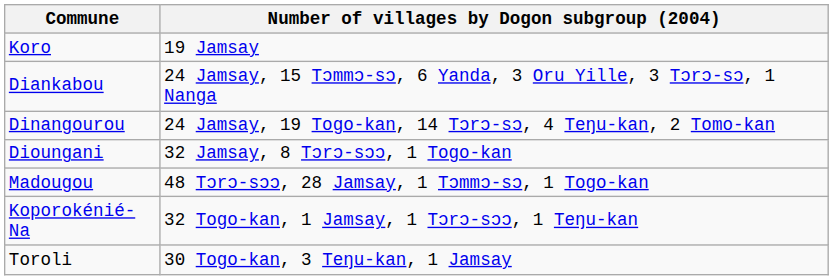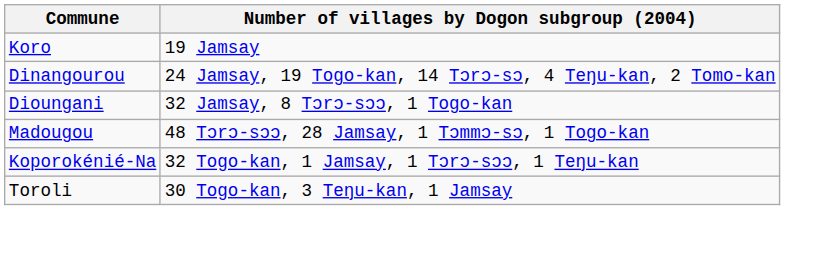- row: Diankabou | 24 Jamsay, 15 Tɔmmɔ-sɔ, 6 Yanda, 3 Oru Yille, 3 Tɔrɔ-sɔ, 1 Nanga
